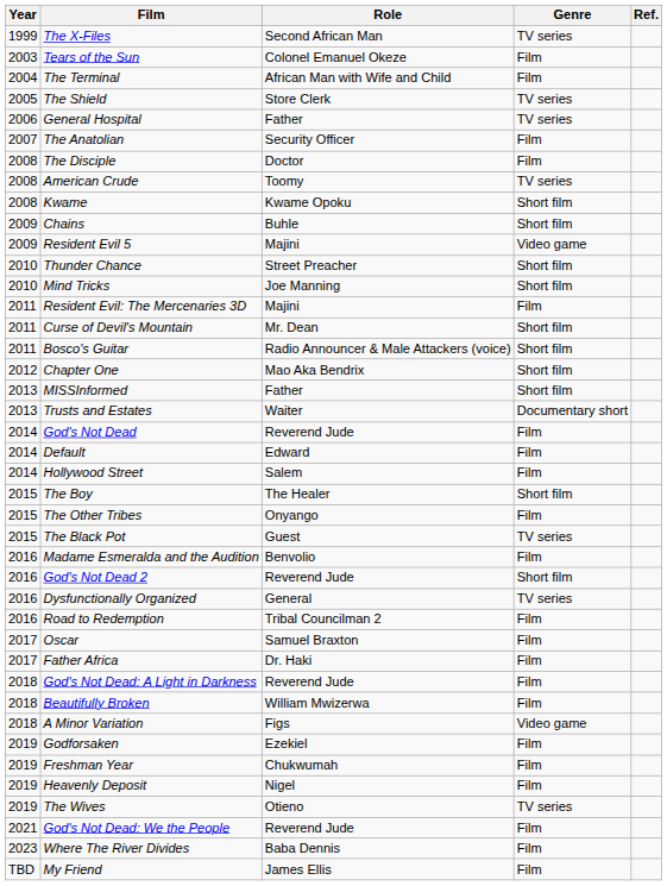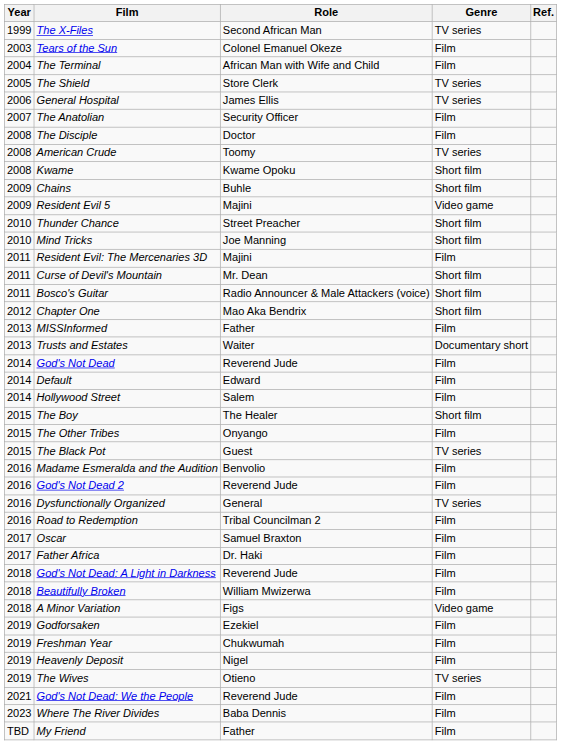General Hospital | Role: Father -> James Ellis
MISSInformed | Genre: Short film -> Film
God's Not Dead 2 | Genre: Short film -> Film
My Friend | Role: James Ellis -> Father
